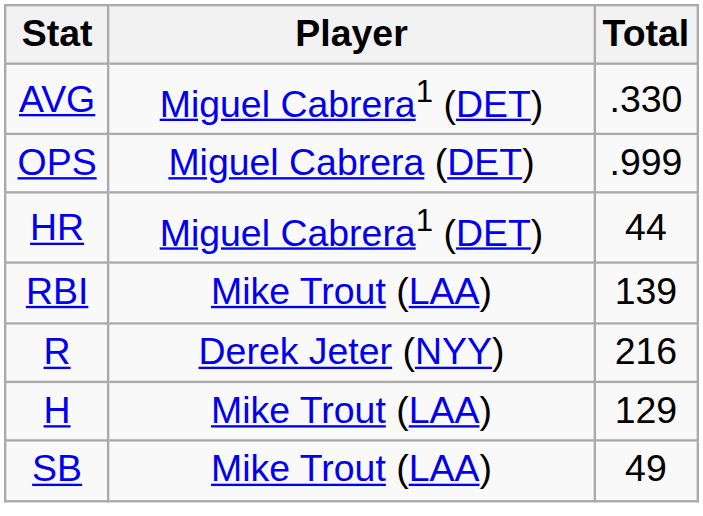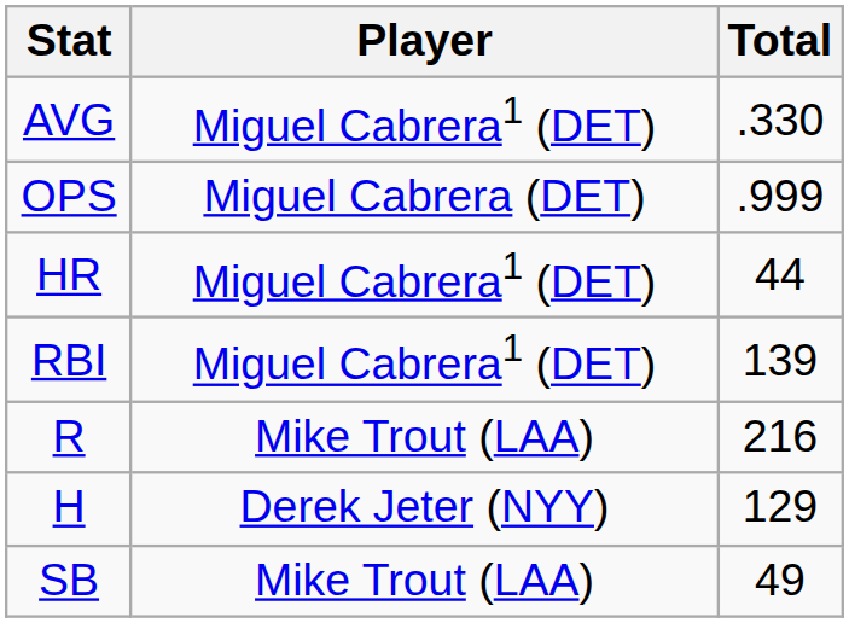RBI | Player: Mike Trout (LAA) -> Miguel Cabrera1 (DET)
R | Player: Derek Jeter (NYY) -> Mike Trout (LAA)
H | Player: Mike Trout (LAA) -> Derek Jeter (NYY)
